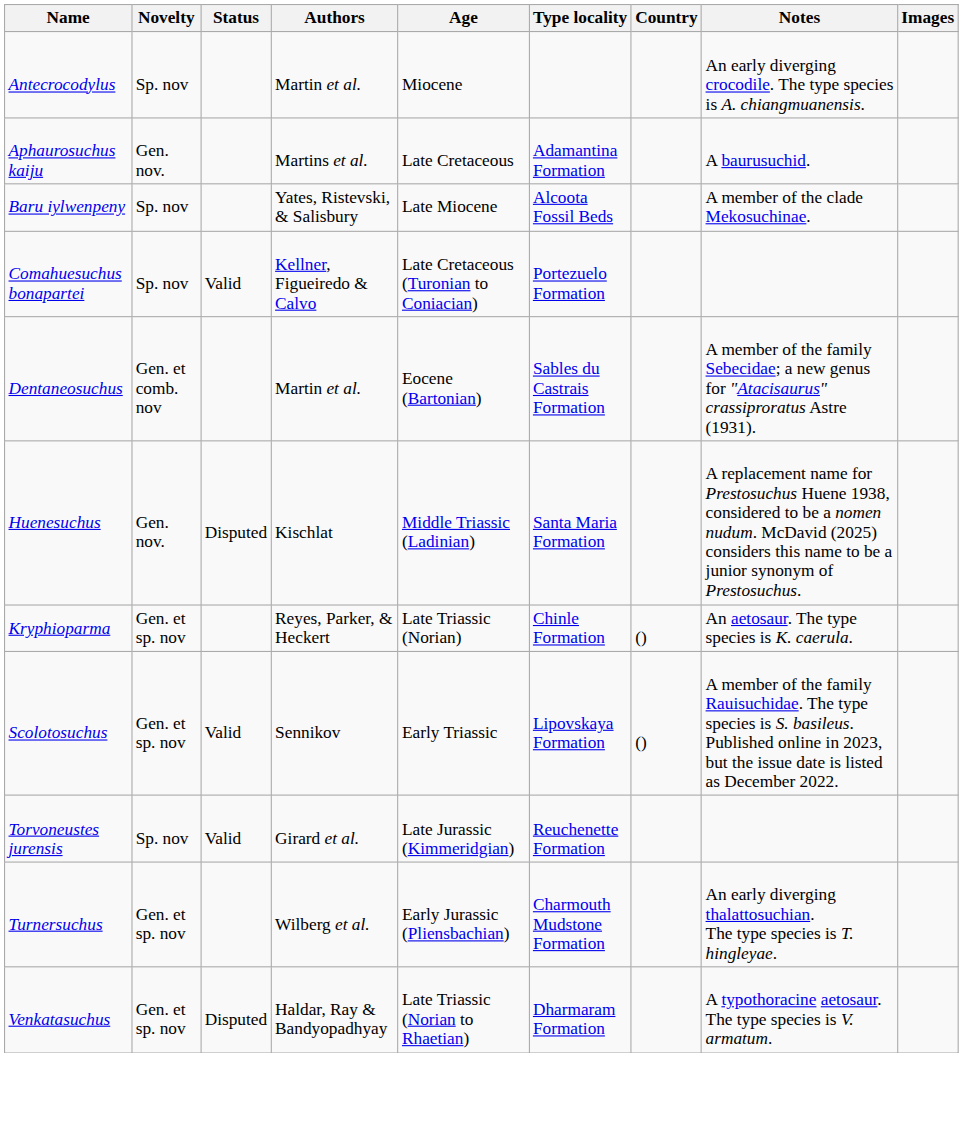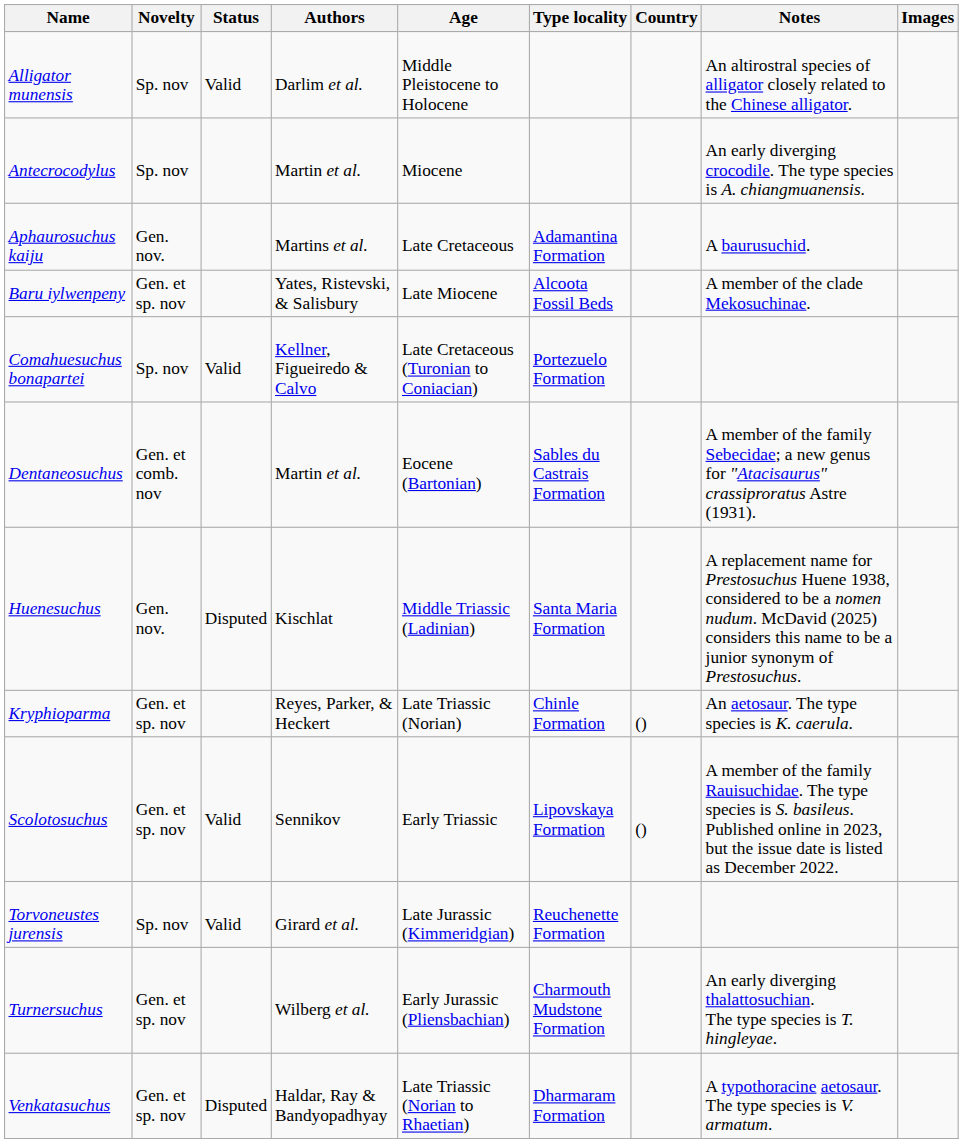+ row: Alligator munensis | Sp. nov | Valid | Darlim et al. | Middle Pleistocene to Holocene | An altirostral species of alligator closely related to the Chinese alligator.
Baru iylwenpeny | Novelty: Sp. nov -> Gen. et sp. nov
